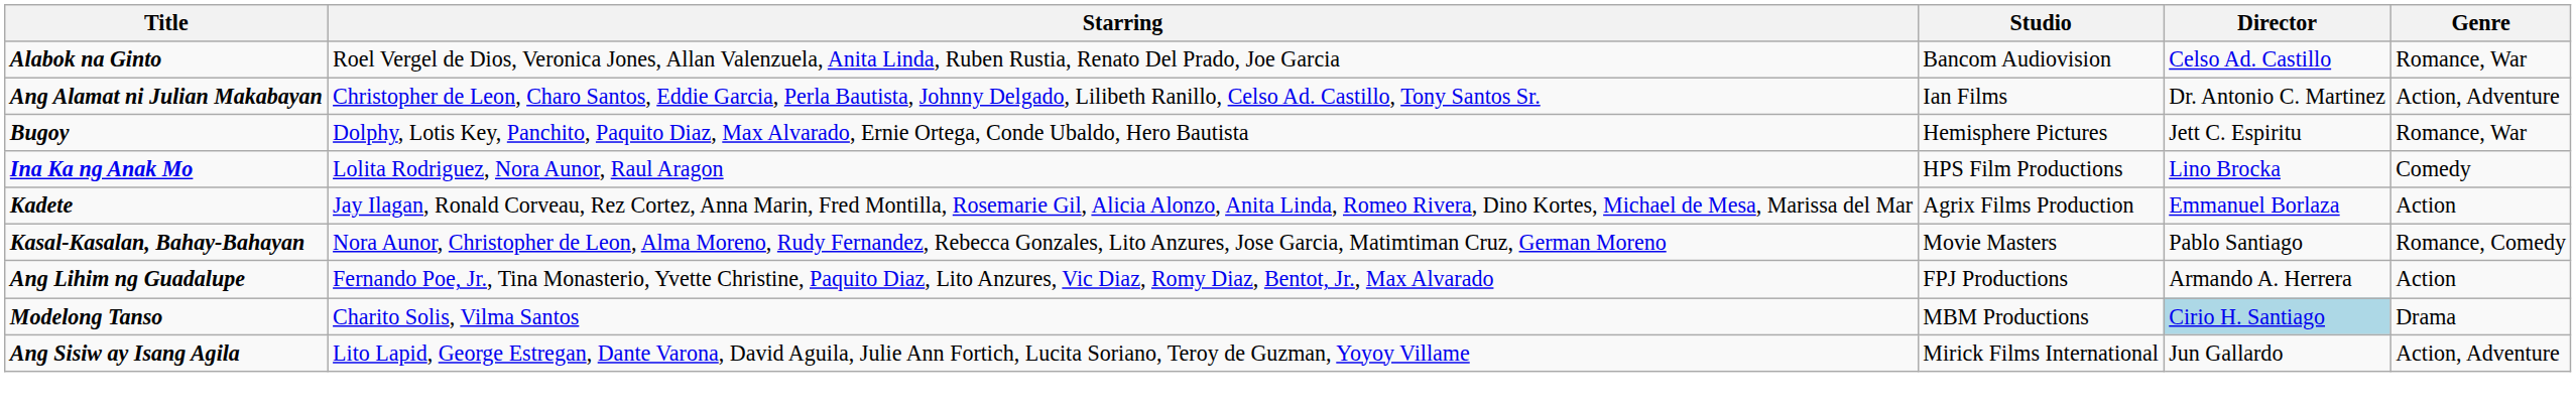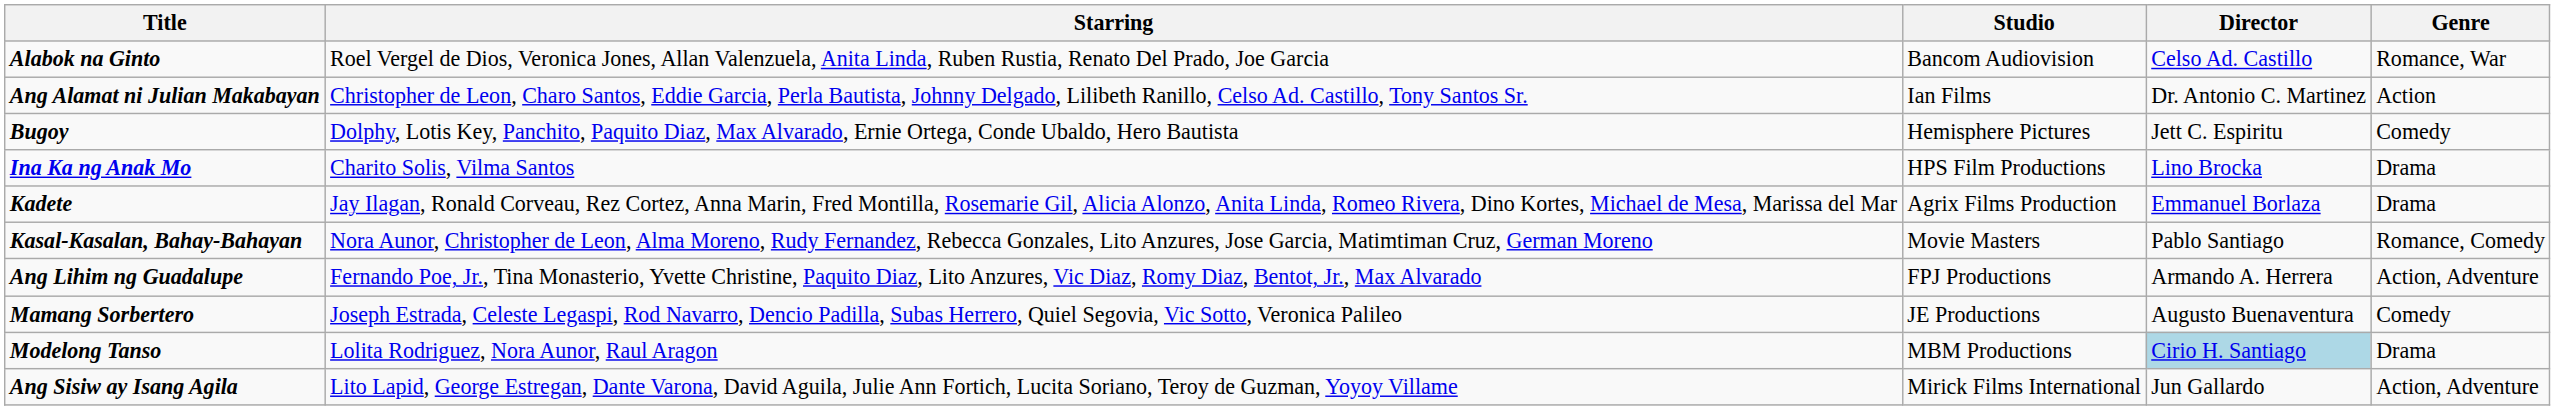Ang Alamat ni Julian Makabayan | Genre: Action, Adventure -> Action
Bugoy | Genre: Romance, War -> Comedy
Ina Ka ng Anak Mo | Starring: Lolita Rodriguez, Nora Aunor, Raul Aragon -> Charito Solis, Vilma Santos
Ina Ka ng Anak Mo | Genre: Comedy -> Drama
Kadete | Genre: Action -> Drama
Ang Lihim ng Guadalupe | Genre: Action -> Action, Adventure
+ row: Mamang Sorbertero | Joseph Estrada, Celeste Legaspi, Rod Navarro, Dencio Padilla, Subas Herrero, Quiel Segovia, Vic Sotto, Veronica Palileo | JE Productions | Augusto Buenaventura | Comedy
Modelong Tanso | Starring: Charito Solis, Vilma Santos -> Lolita Rodriguez, Nora Aunor, Raul Aragon
